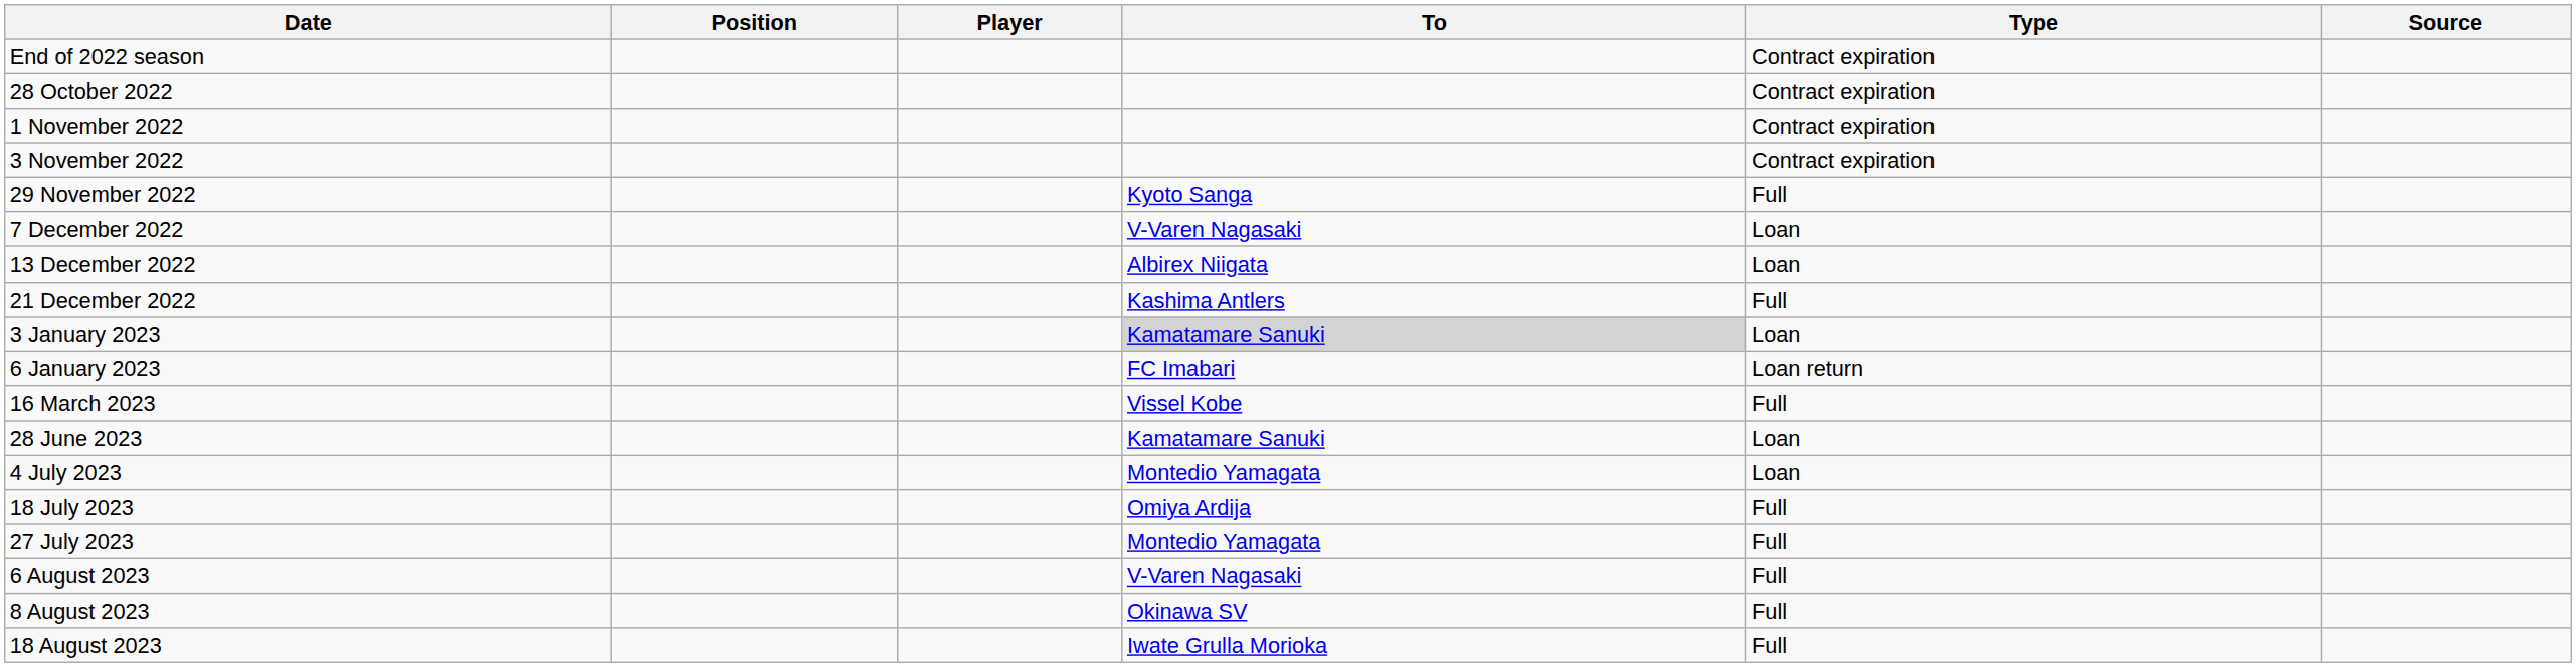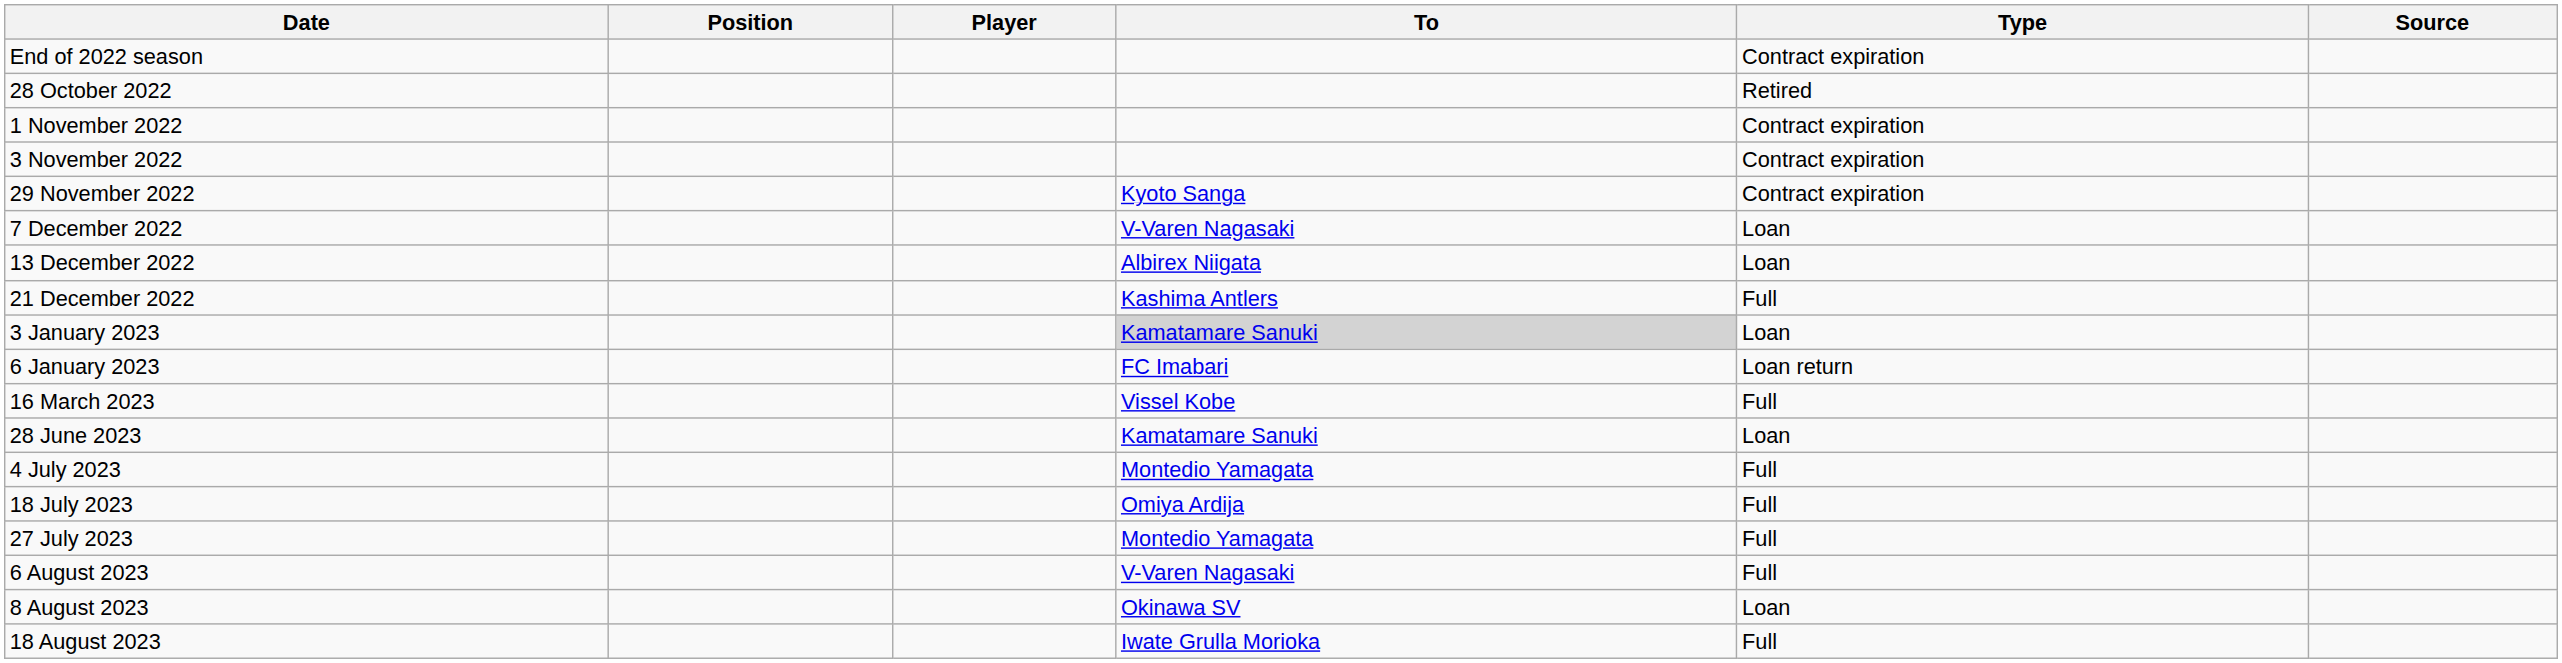28 October 2022 | Type: Contract expiration -> Retired
29 November 2022 | Type: Full -> Contract expiration
4 July 2023 | Type: Loan -> Full
8 August 2023 | Type: Full -> Loan
